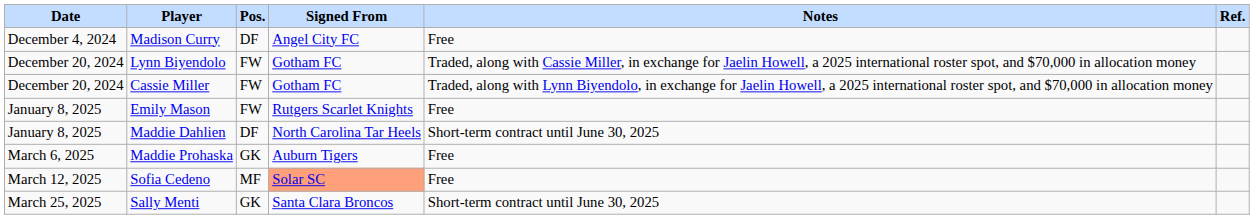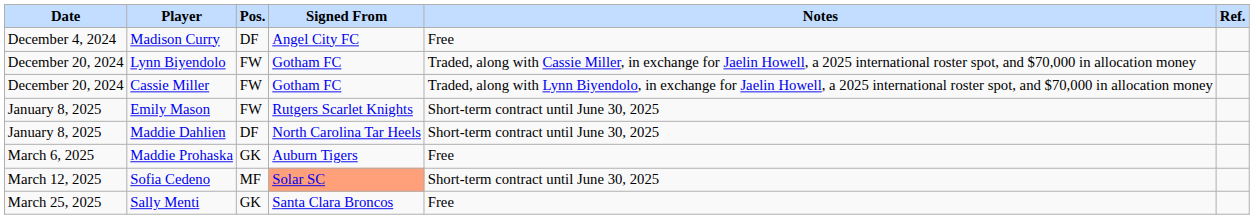Emily Mason | Notes: Free -> Short-term contract until June 30, 2025
Sofia Cedeno | Notes: Free -> Short-term contract until June 30, 2025
Sally Menti | Notes: Short-term contract until June 30, 2025 -> Free
